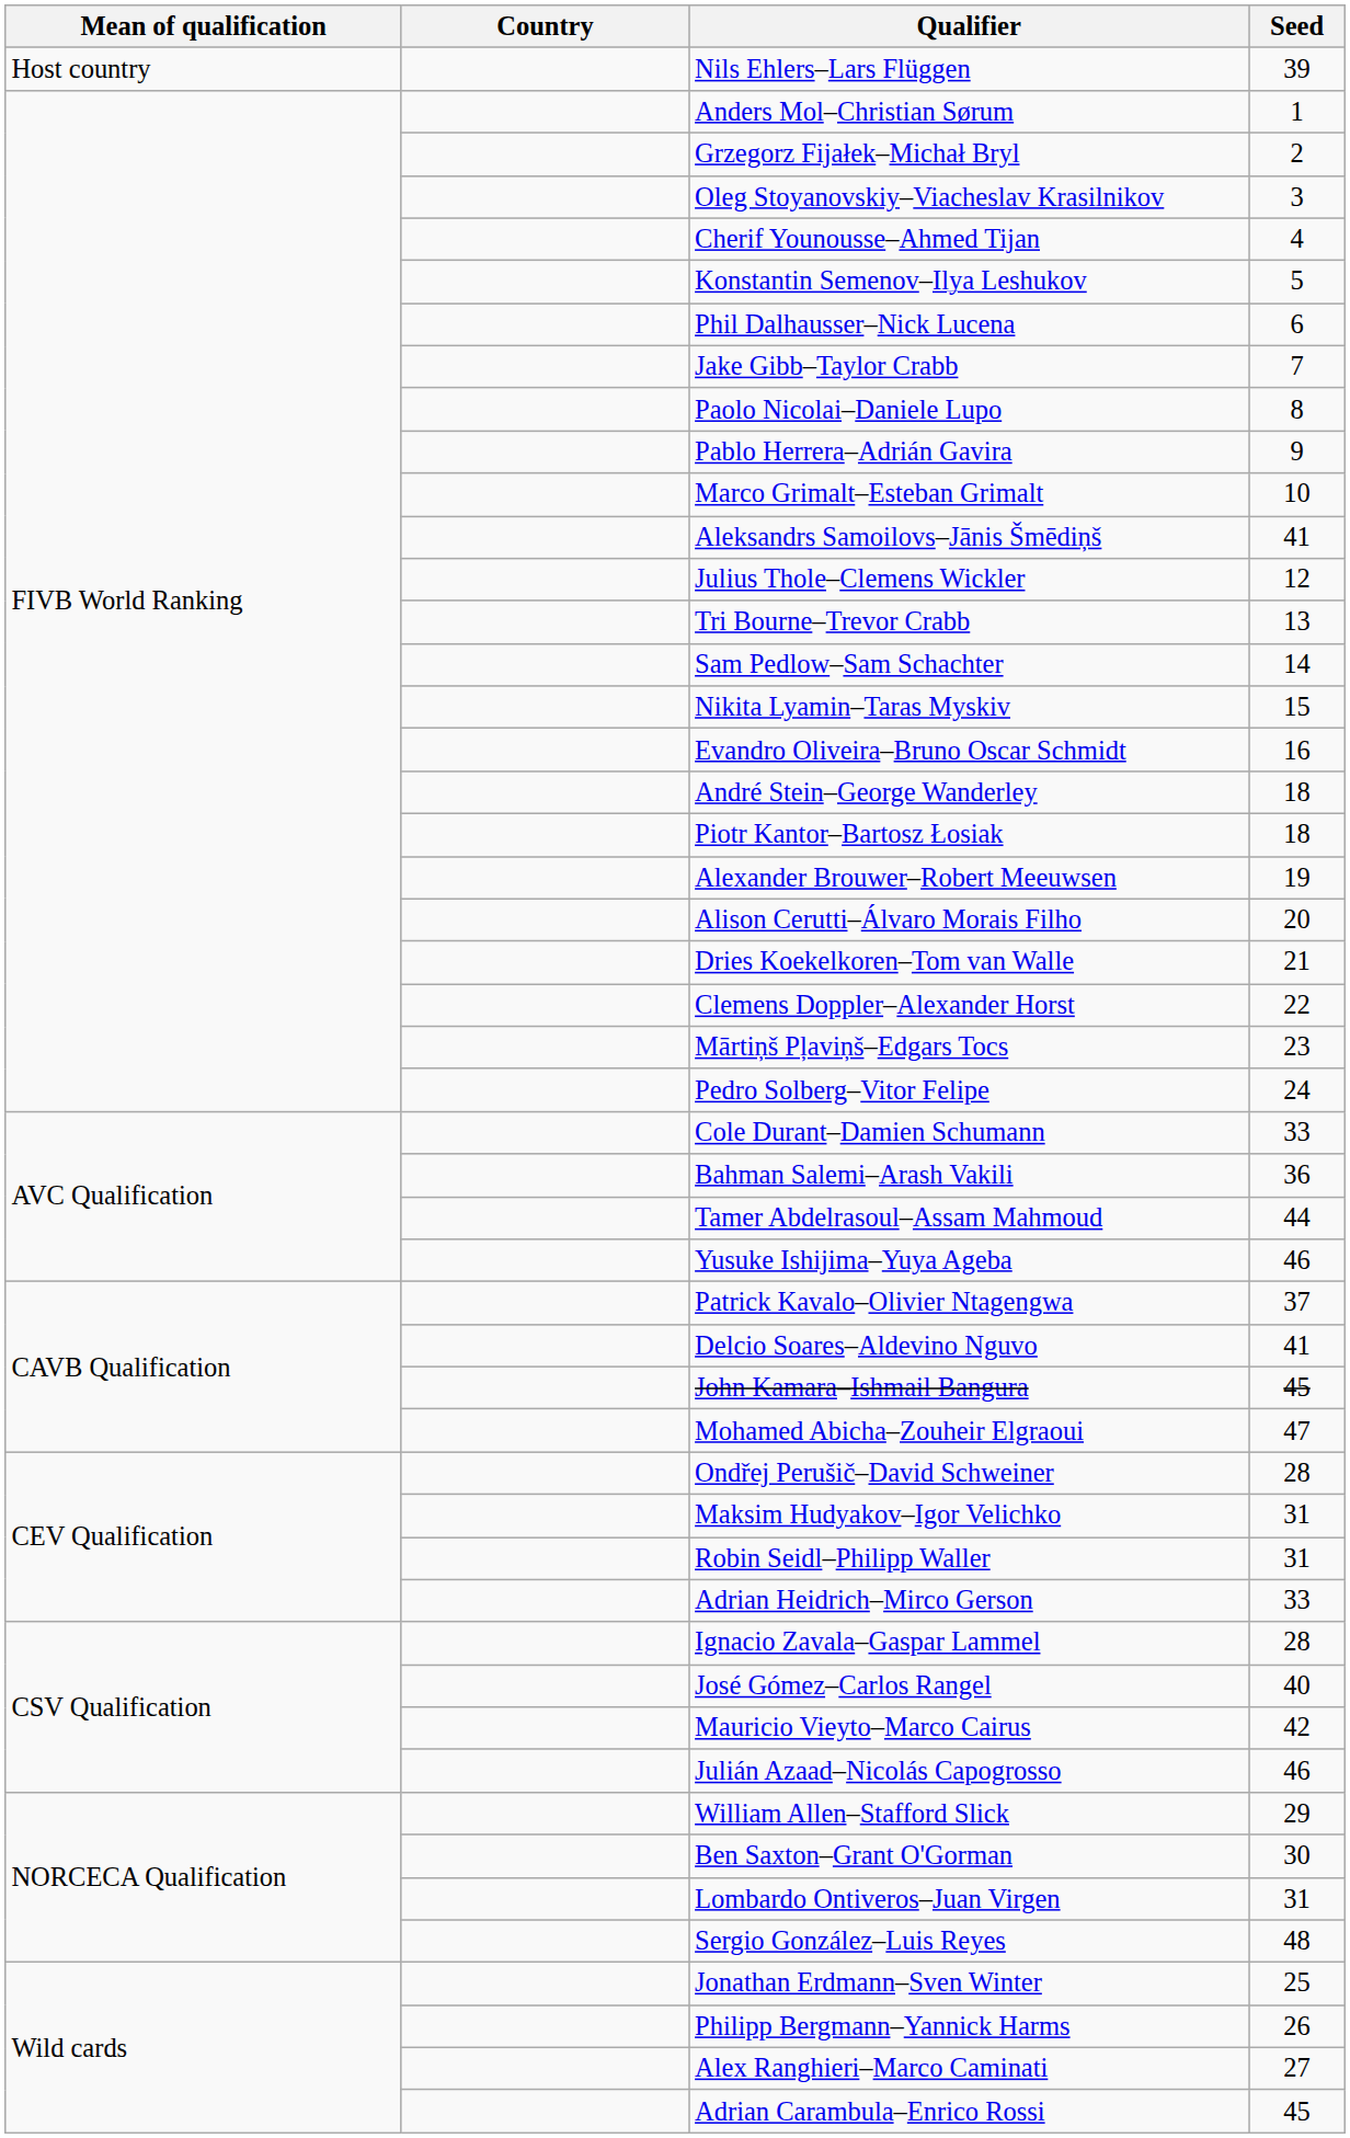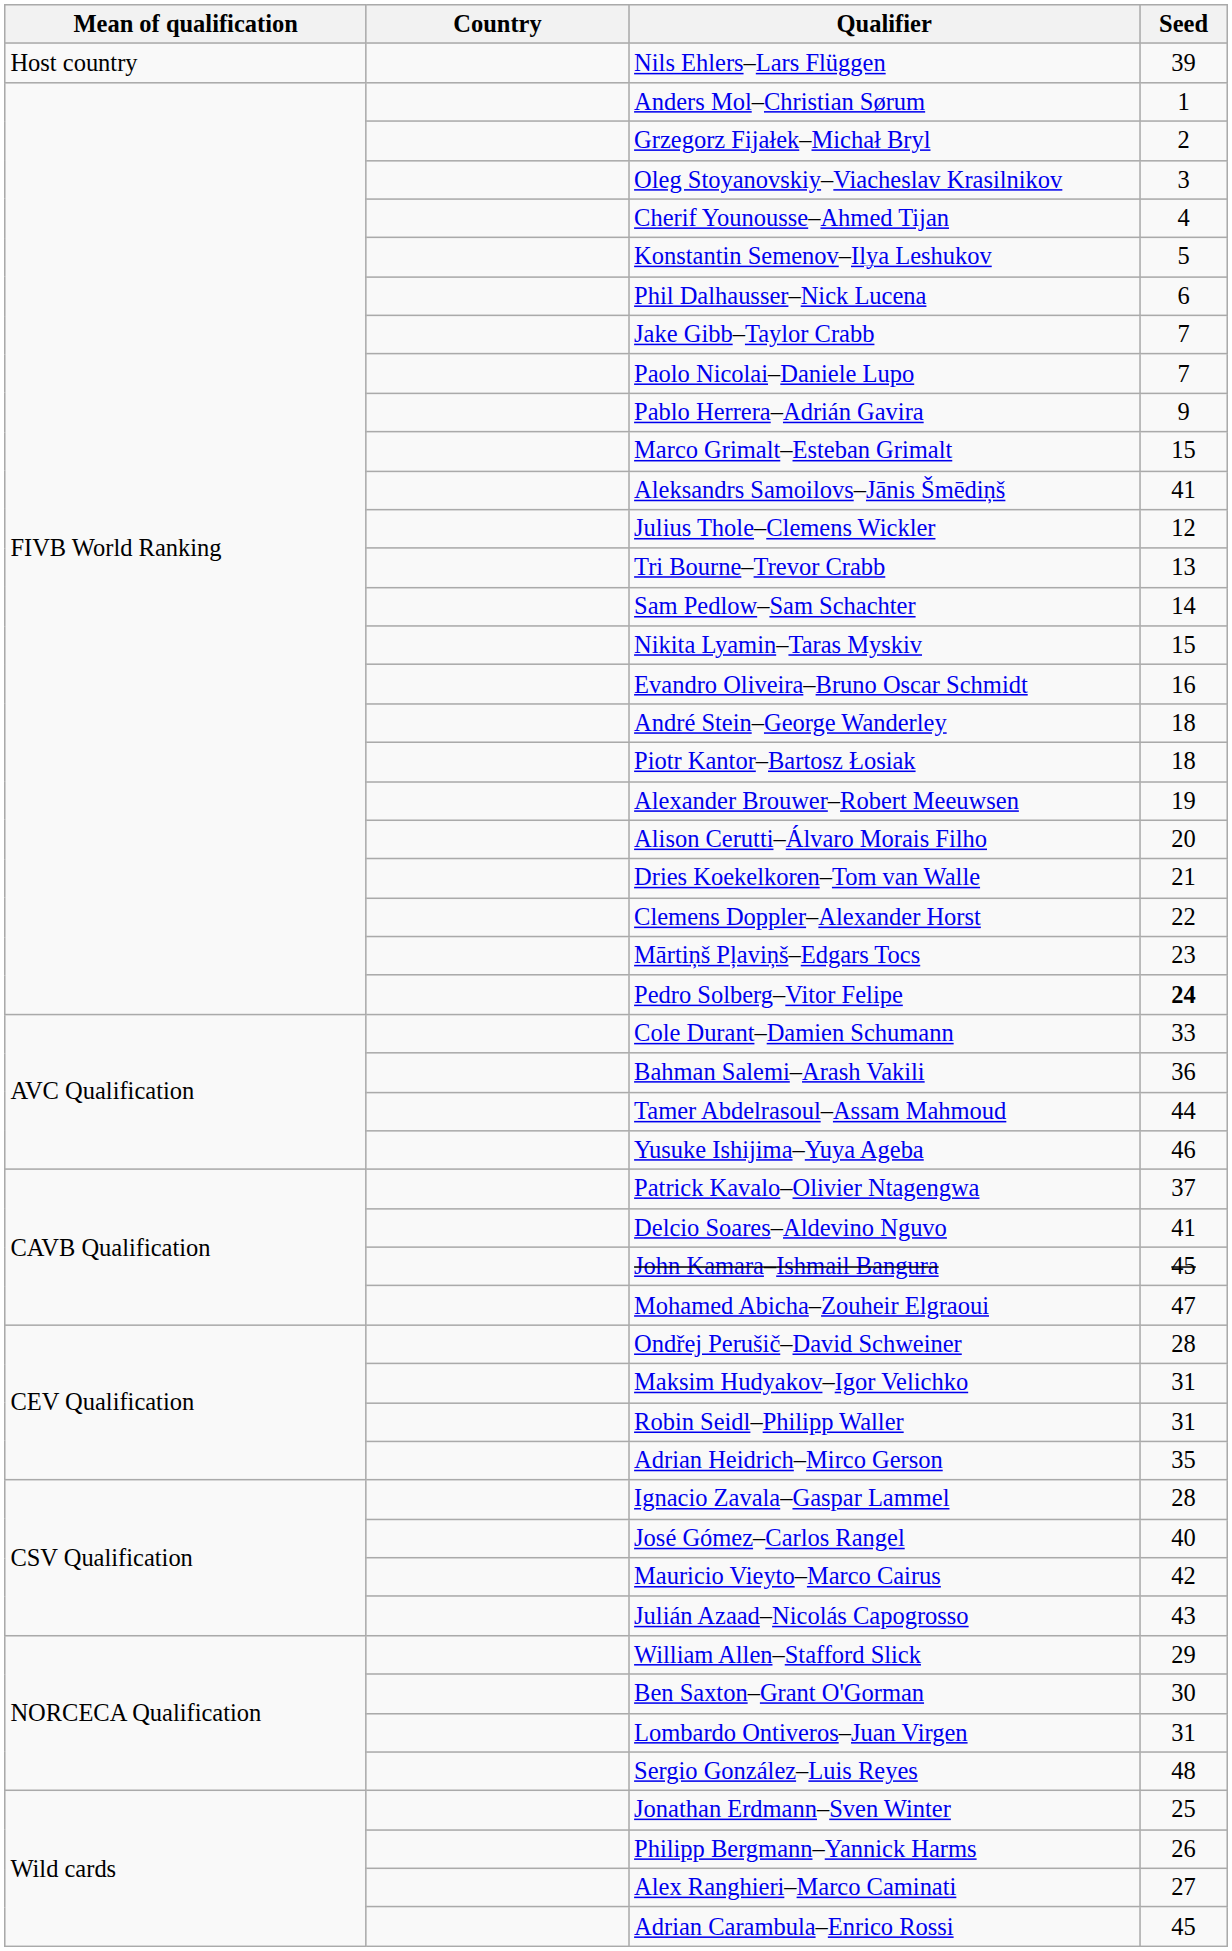Paolo Nicolai–Daniele Lupo | Seed: 8 -> 7
Marco Grimalt–Esteban Grimalt | Seed: 10 -> 15
Pedro Solberg–Vitor Felipe | Seed: normal -> bold
Adrian Heidrich–Mirco Gerson | Seed: 33 -> 35
Julián Azaad–Nicolás Capogrosso | Seed: 46 -> 43
